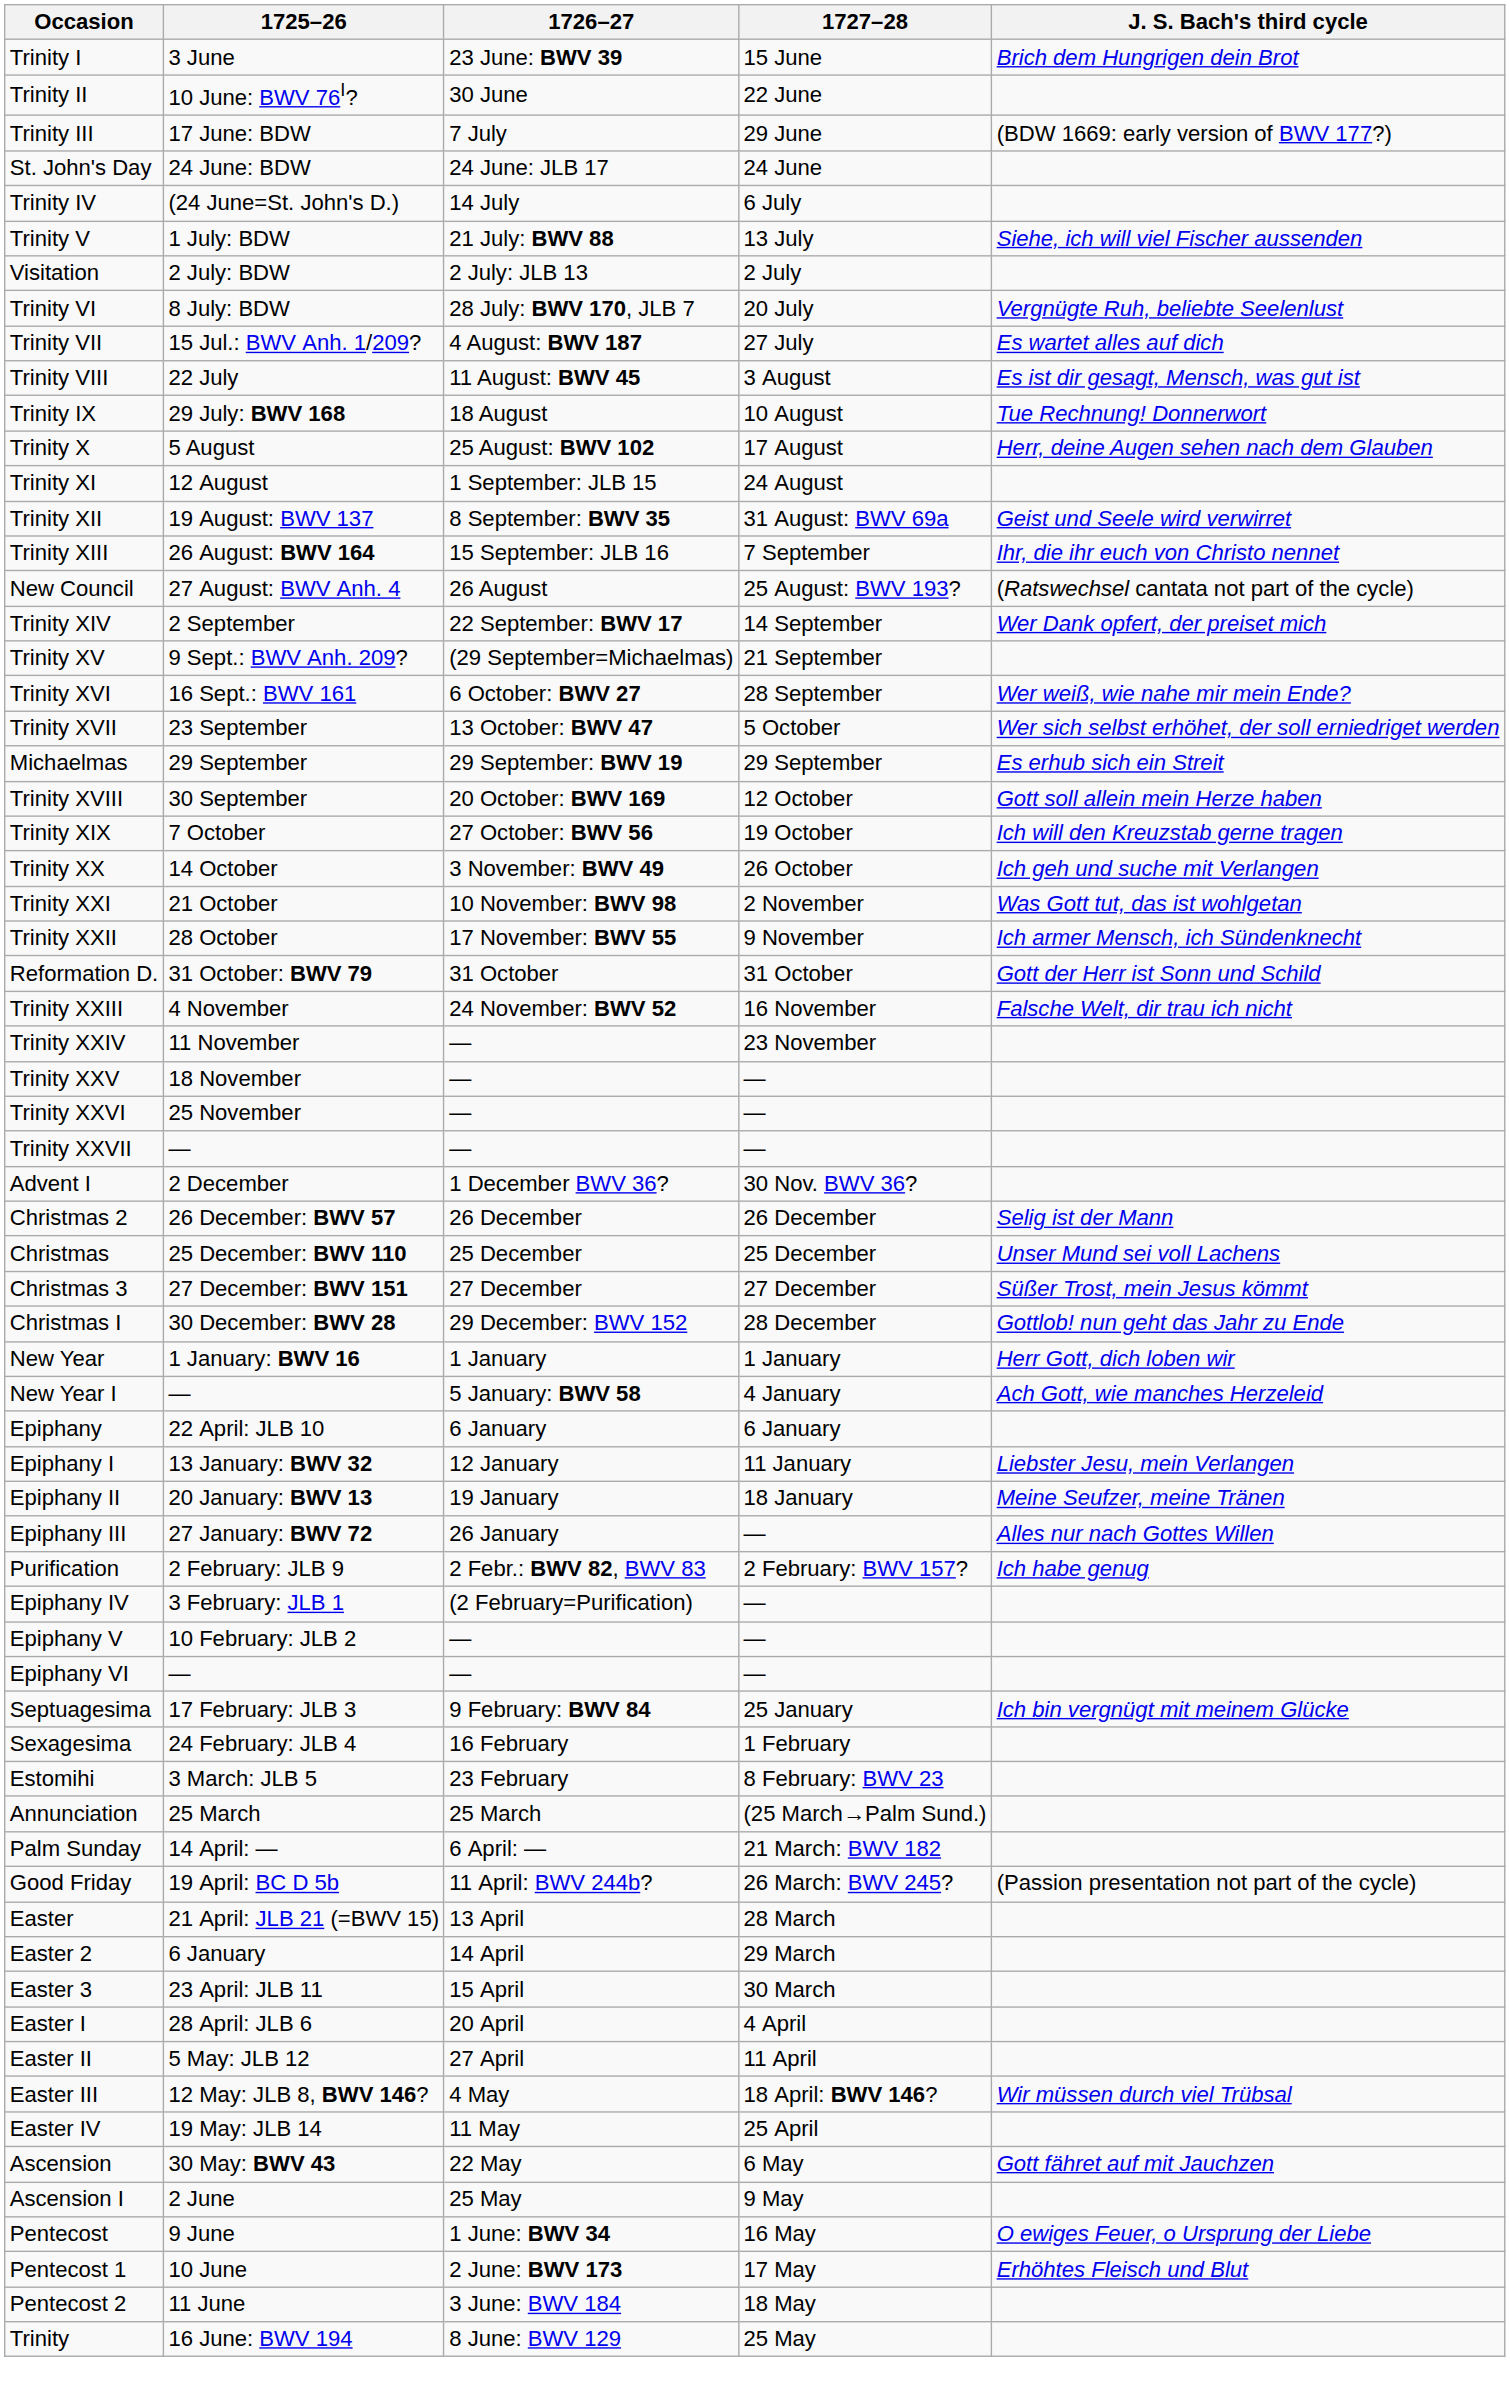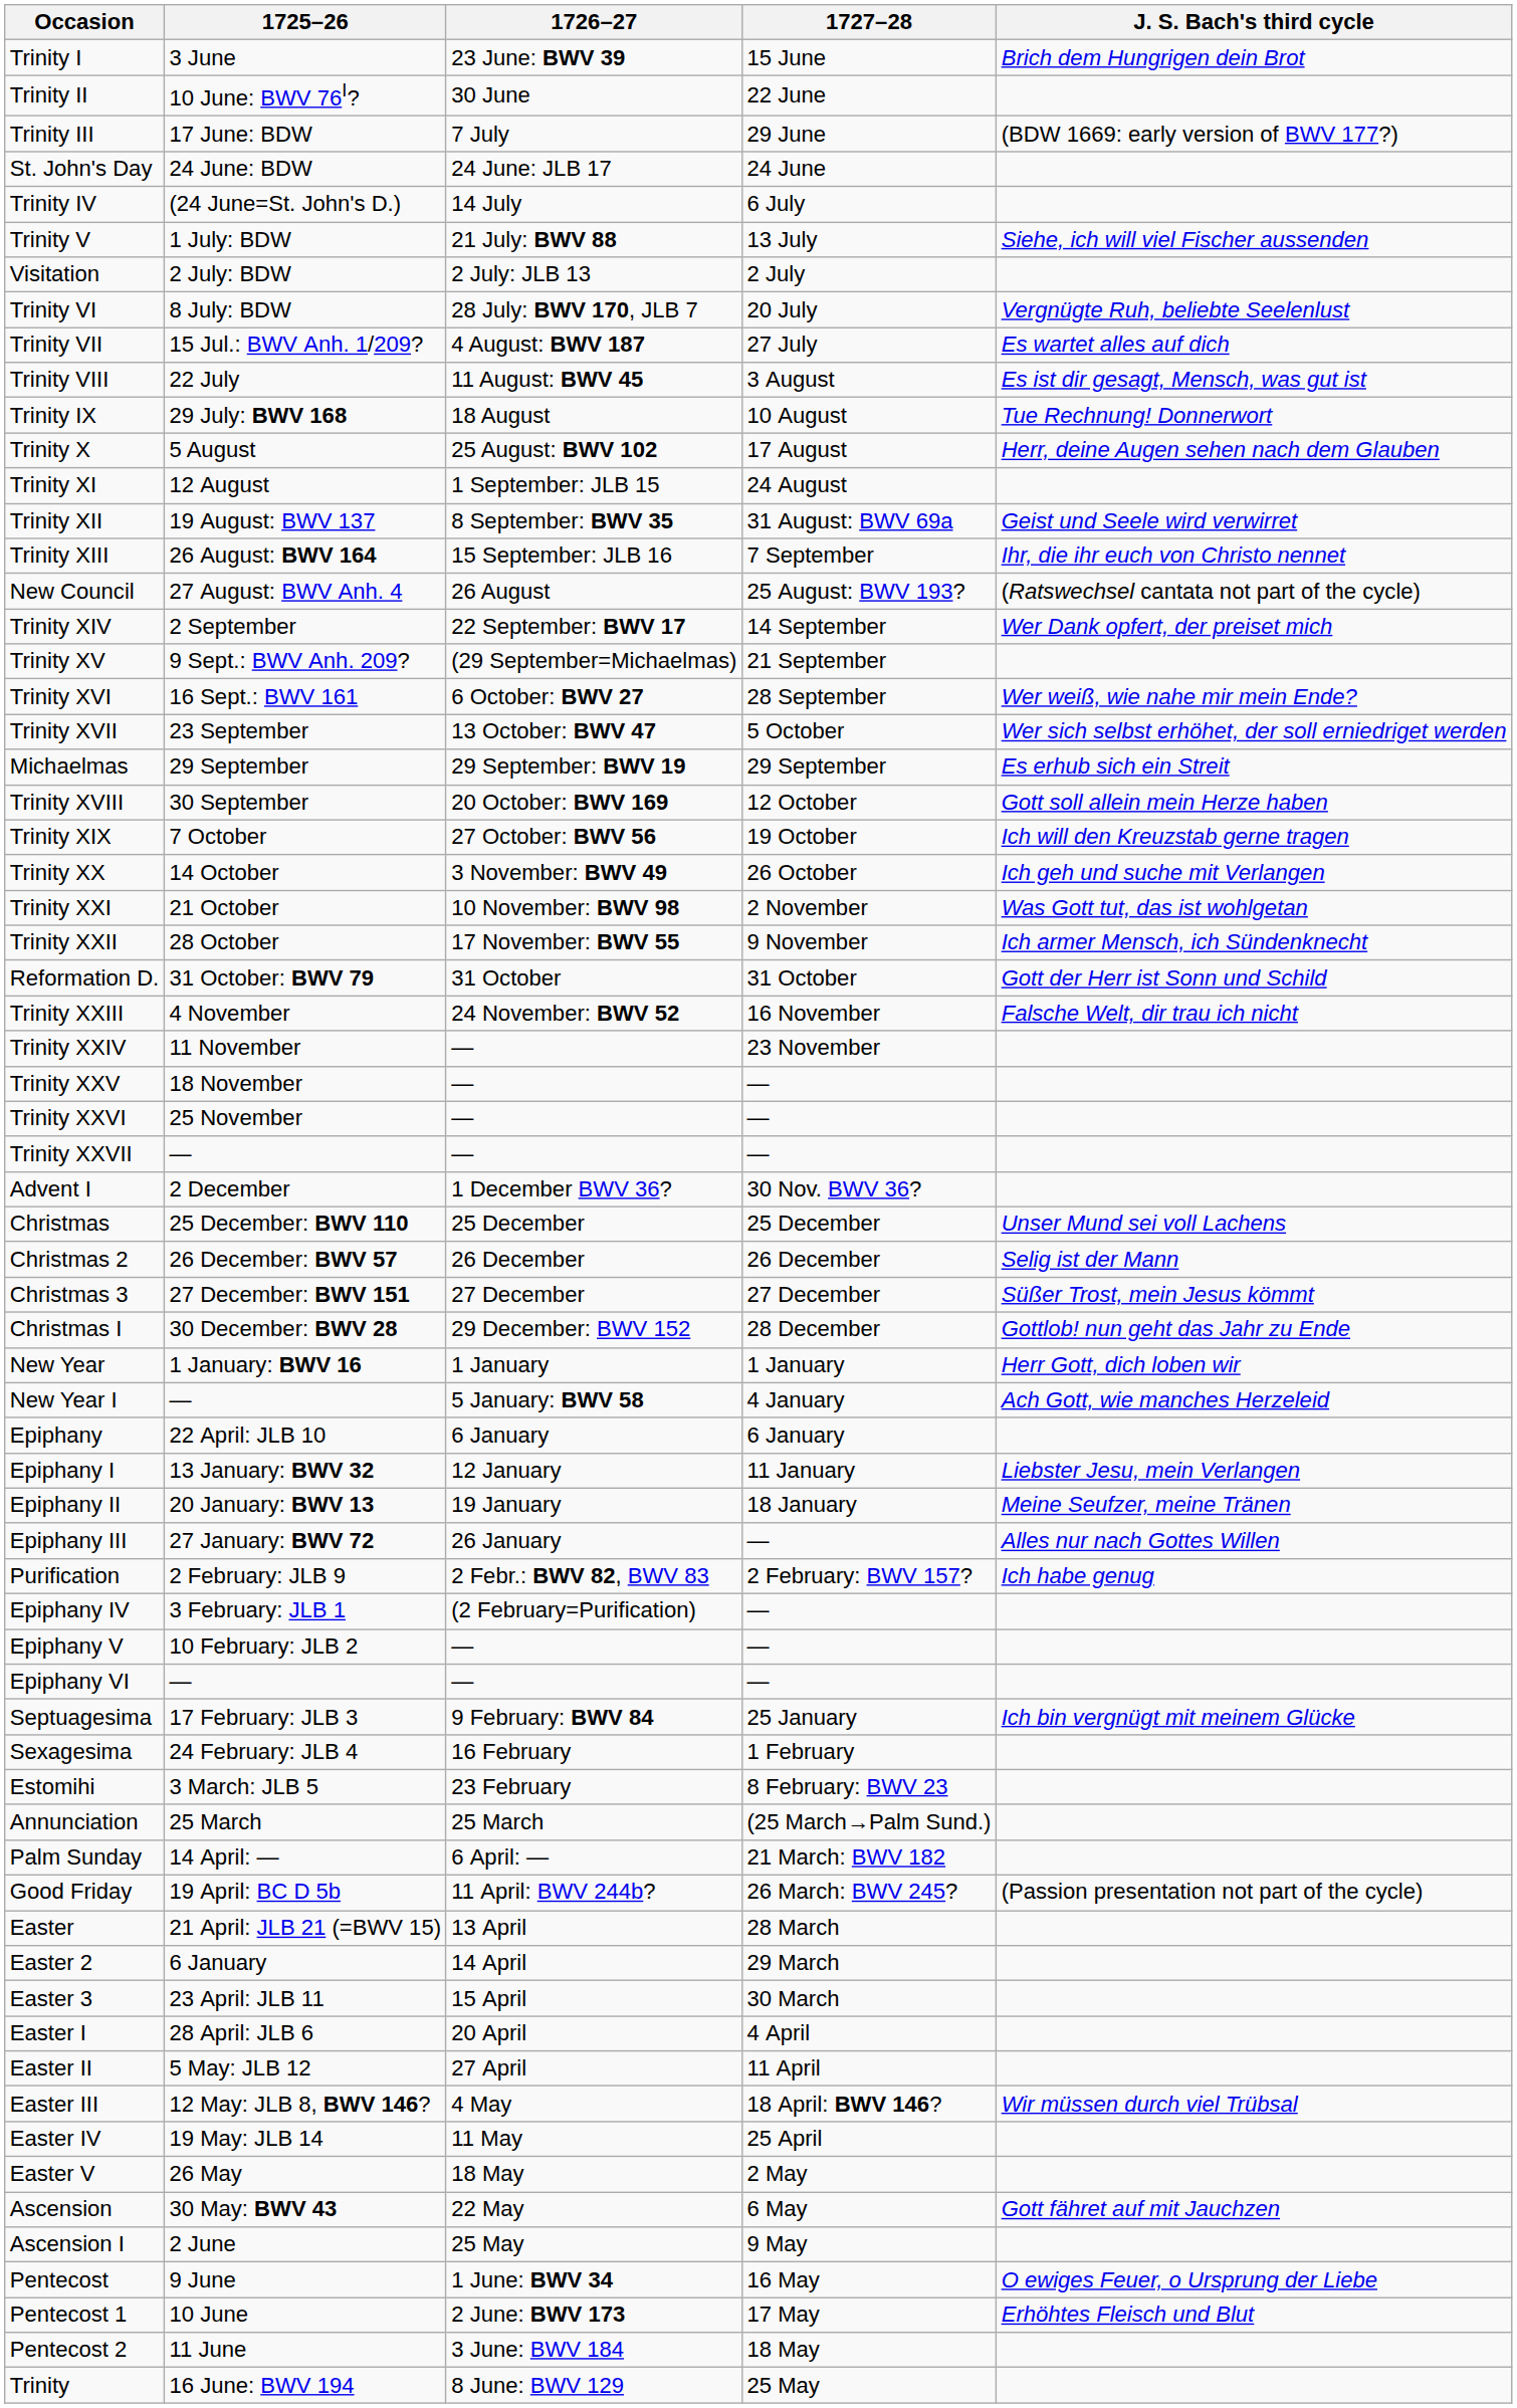rows swapped: Christmas <-> Christmas 2
+ row: Easter V | 26 May | 18 May | 2 May
